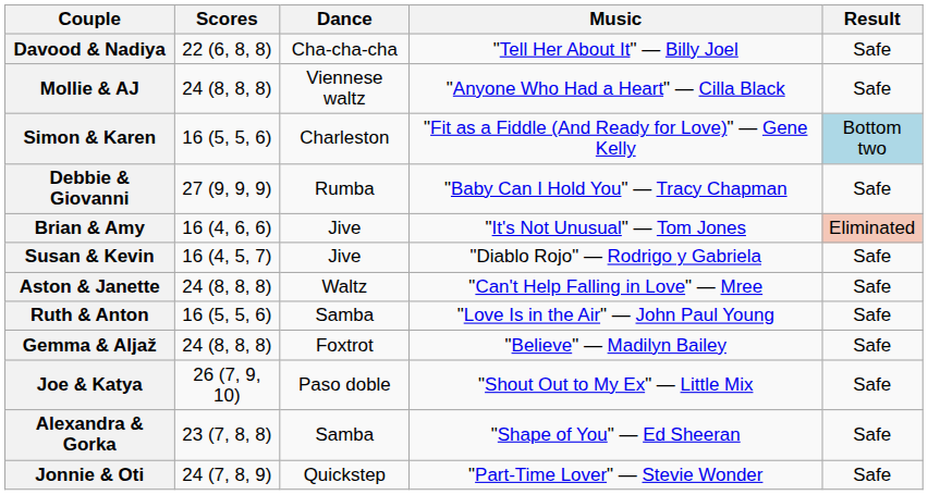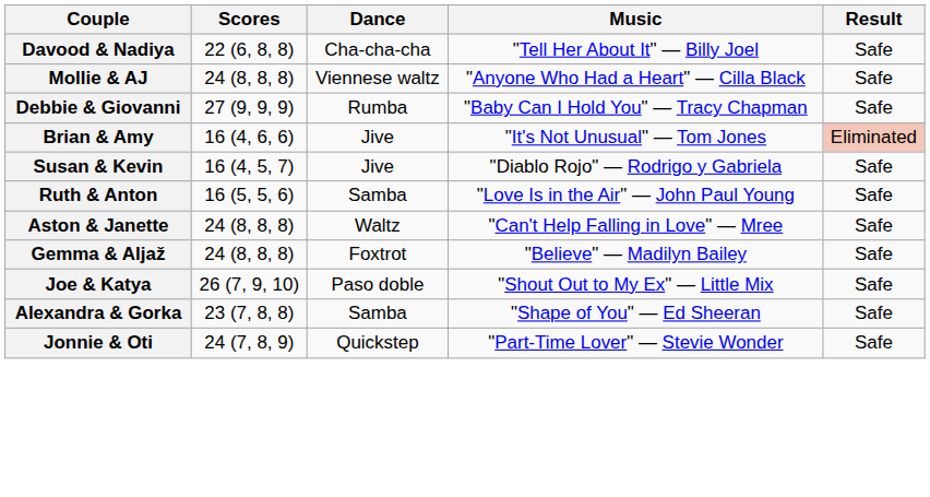- row: Simon & Karen | 16 (5, 5, 6) | Charleston | "Fit as a Fiddle (And Ready for Love)" — Gene Kelly | Bottom two
rows swapped: Aston & Janette <-> Ruth & Anton
